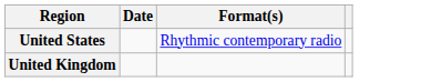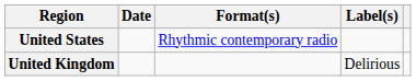+ column: Label(s) | Delirious
